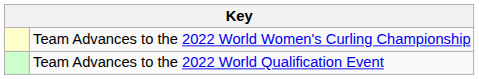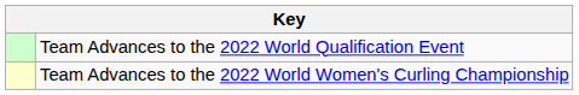rows swapped: Team Advances to the 2022 World Women's Curling Championship <-> Team Advances to the 2022 World Qualification Event
